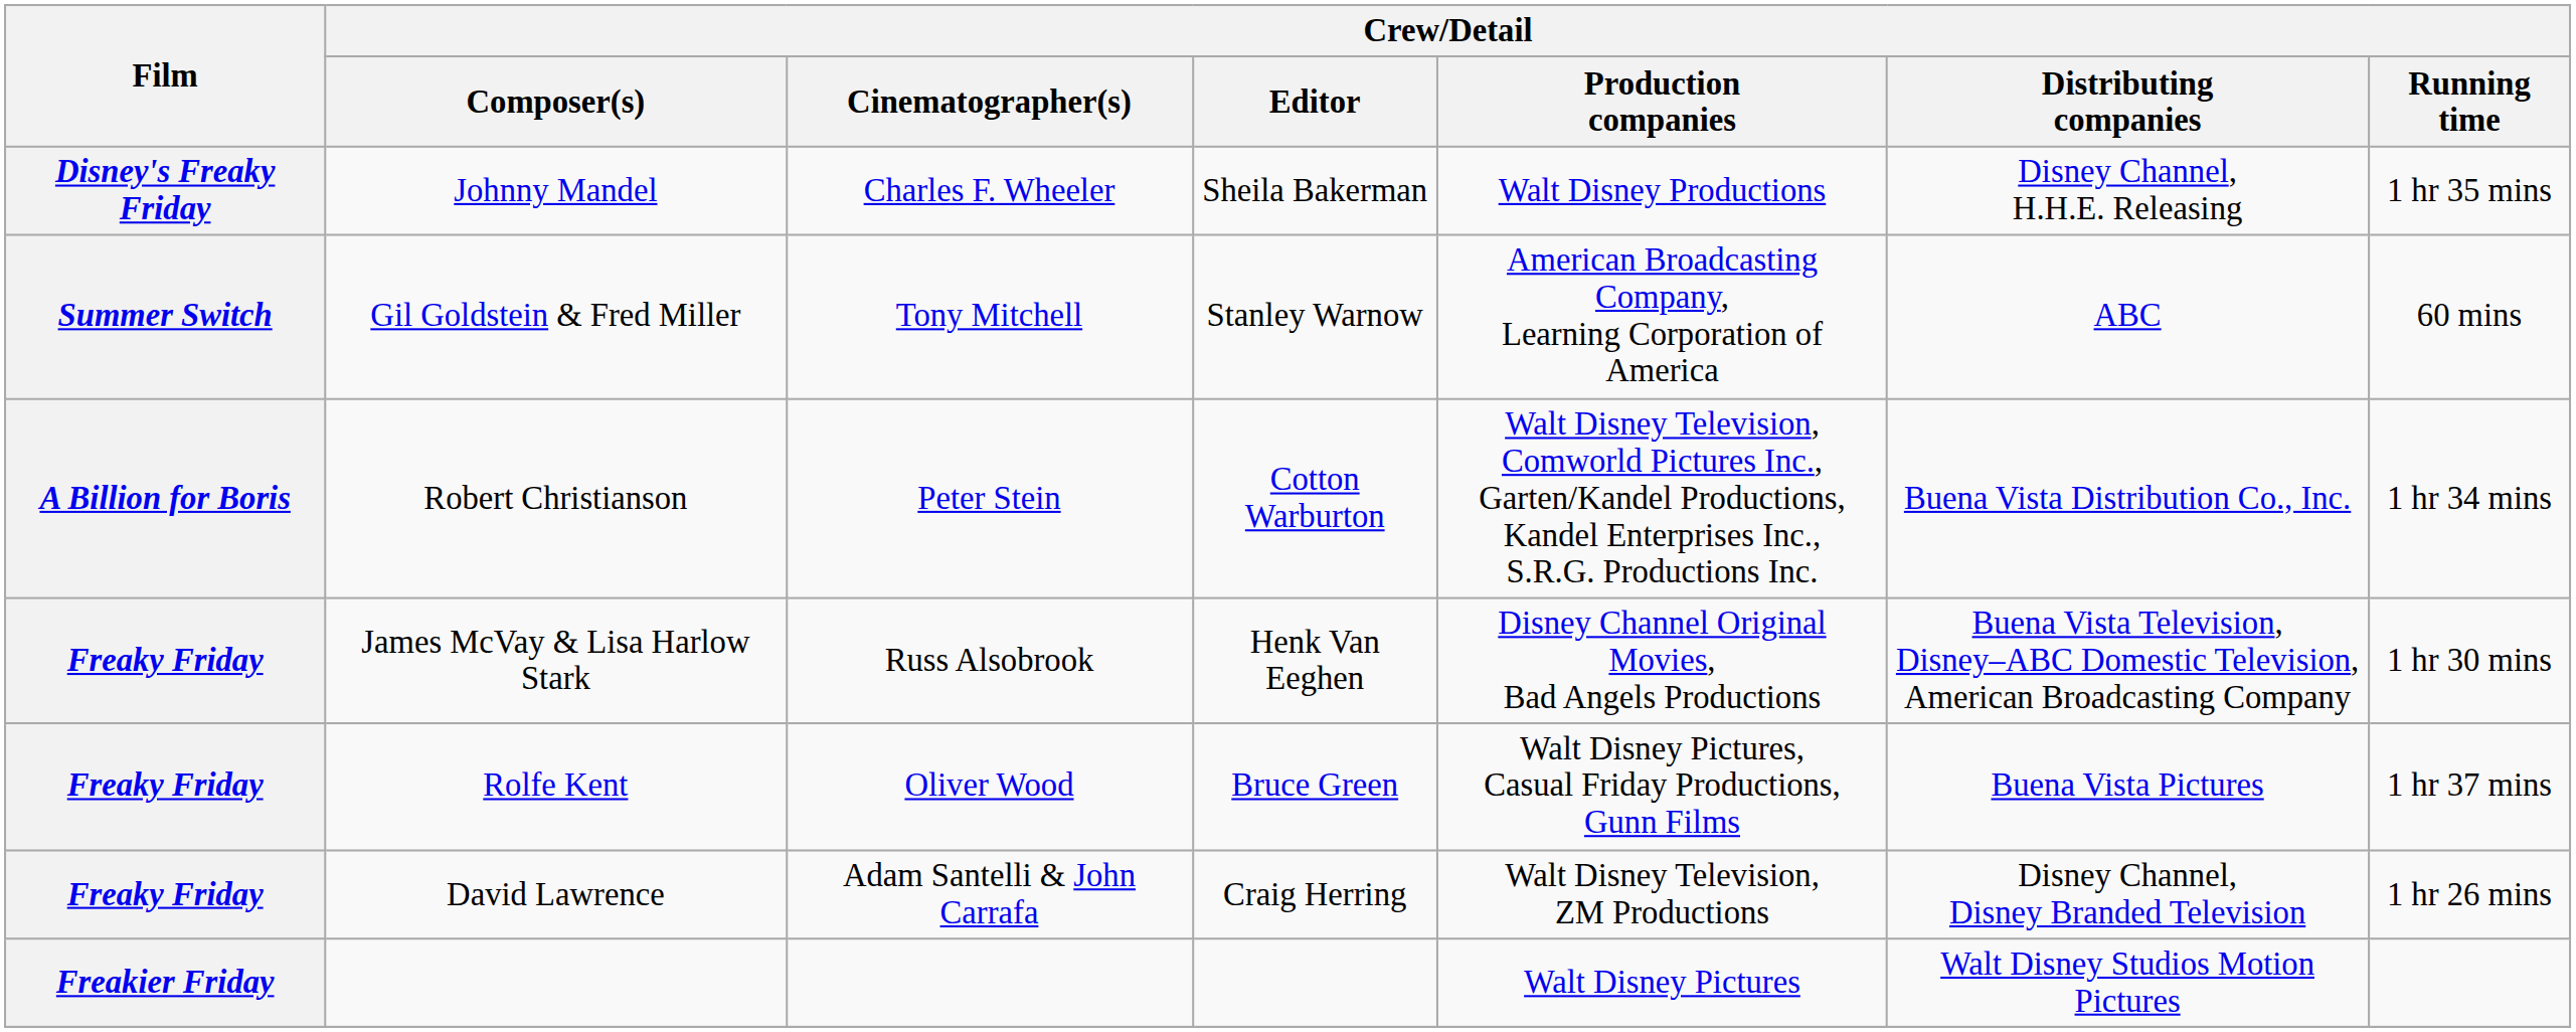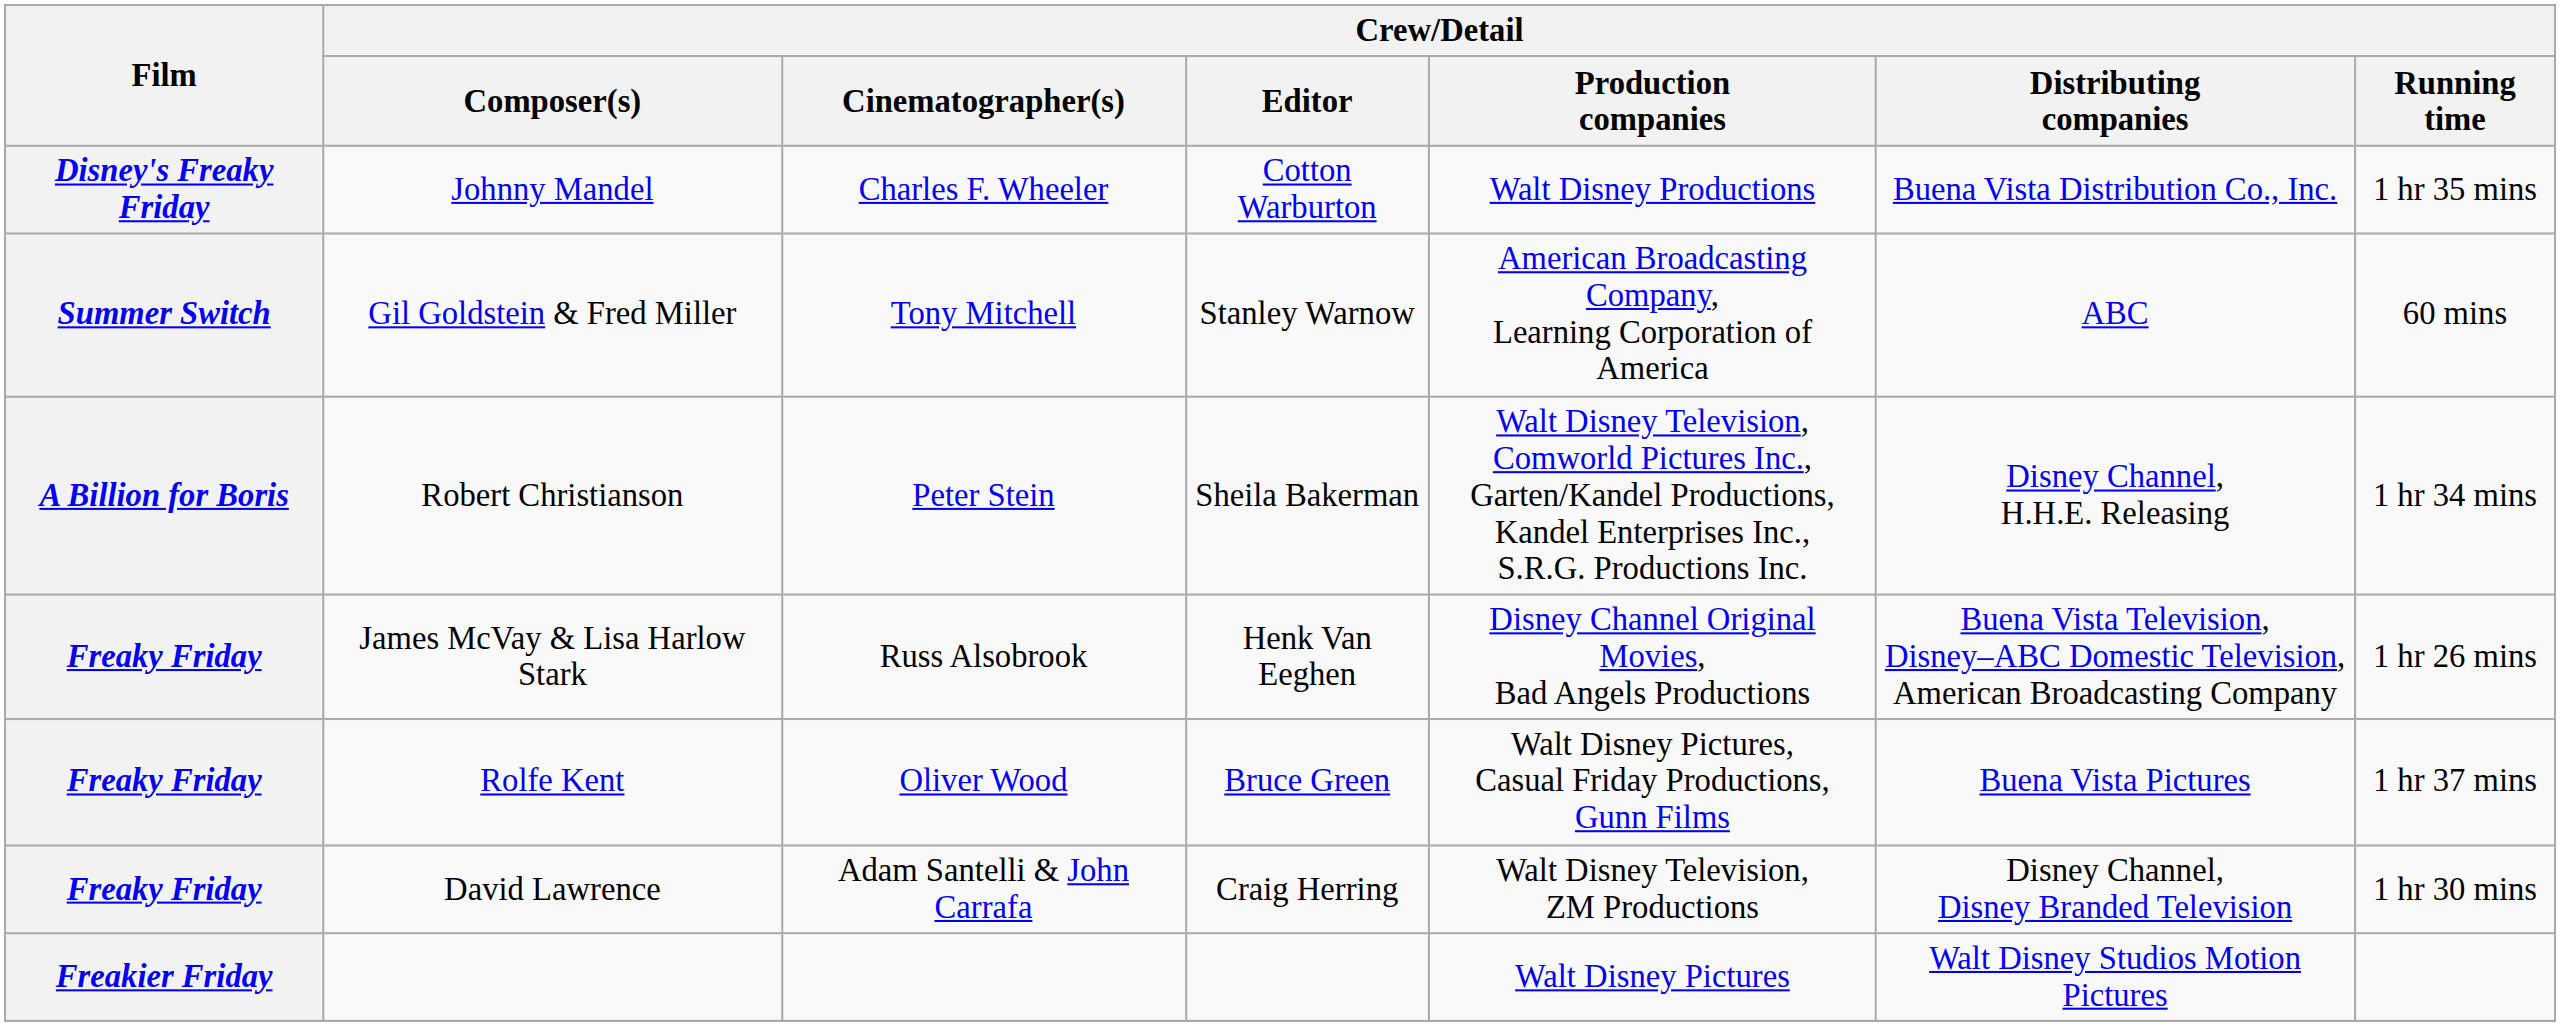Johnny Mandel | Crew/Detail / Editor: Sheila Bakerman -> Cotton Warburton
Johnny Mandel | Crew/Detail / Distributing companies: Disney Channel, H.H.E. Releasing -> Buena Vista Distribution Co., Inc.
Robert Christianson | Crew/Detail / Editor: Cotton Warburton -> Sheila Bakerman
Robert Christianson | Crew/Detail / Distributing companies: Buena Vista Distribution Co., Inc. -> Disney Channel, H.H.E. Releasing
James McVay & Lisa Harlow Stark | Crew/Detail / Running time: 1 hr 30 mins -> 1 hr 26 mins
David Lawrence | Crew/Detail / Running time: 1 hr 26 mins -> 1 hr 30 mins
